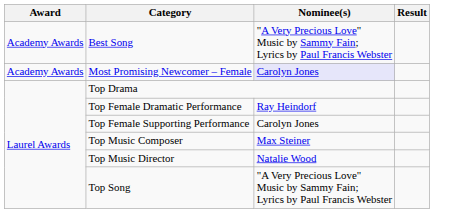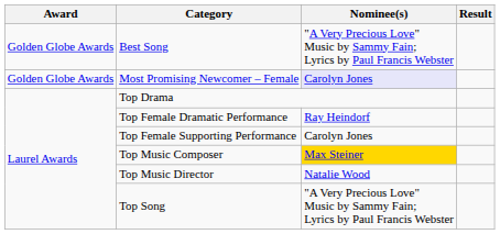Best Song | Award: Academy Awards -> Golden Globe Awards
Most Promising Newcomer – Female | Award: Academy Awards -> Golden Globe Awards
Top Music Composer | Nominee(s): no background -> gold background
